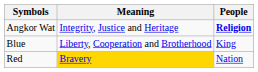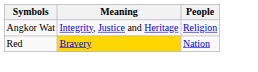Angkor Wat | People: bold -> normal
- row: Blue | Liberty, Cooperation and Brotherhood | King
